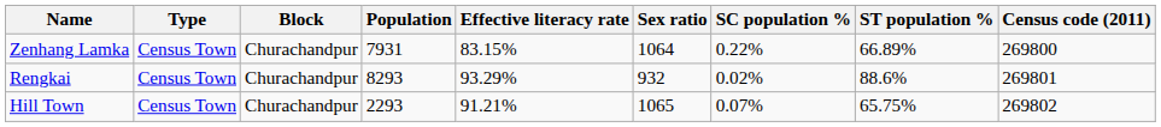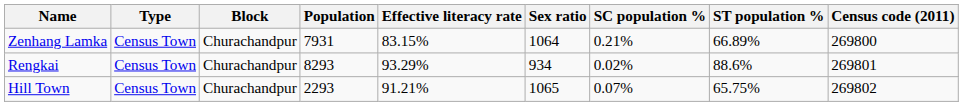Zenhang Lamka | SC population %: 0.22% -> 0.21%
Rengkai | Sex ratio: 932 -> 934
